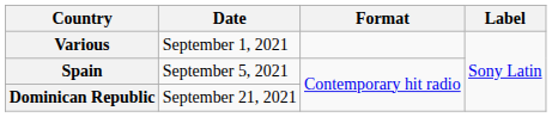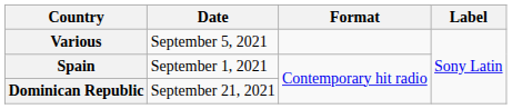Various | Date: September 1, 2021 -> September 5, 2021
Spain | Date: September 5, 2021 -> September 1, 2021
